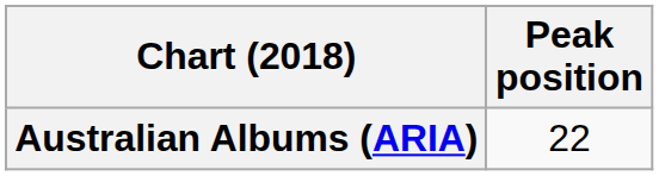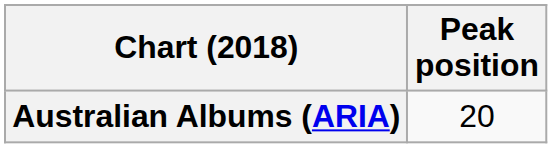Australian Albums (ARIA) | Peak position: 22 -> 20
